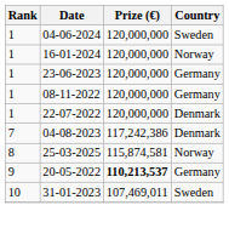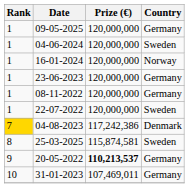+ row: 1 | 09-05-2025 | 120,000,000 | Germany
22-07-2022 | Country: Denmark -> Sweden
04-08-2023 | Rank: no background -> gold background
25-03-2025 | Country: Norway -> Sweden
31-01-2023 | Country: Sweden -> Germany
